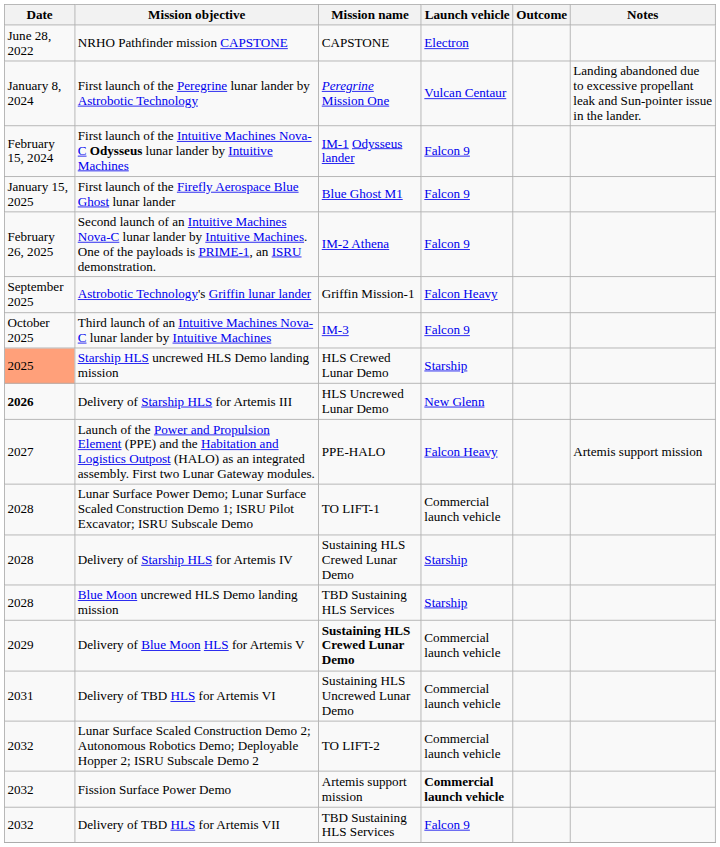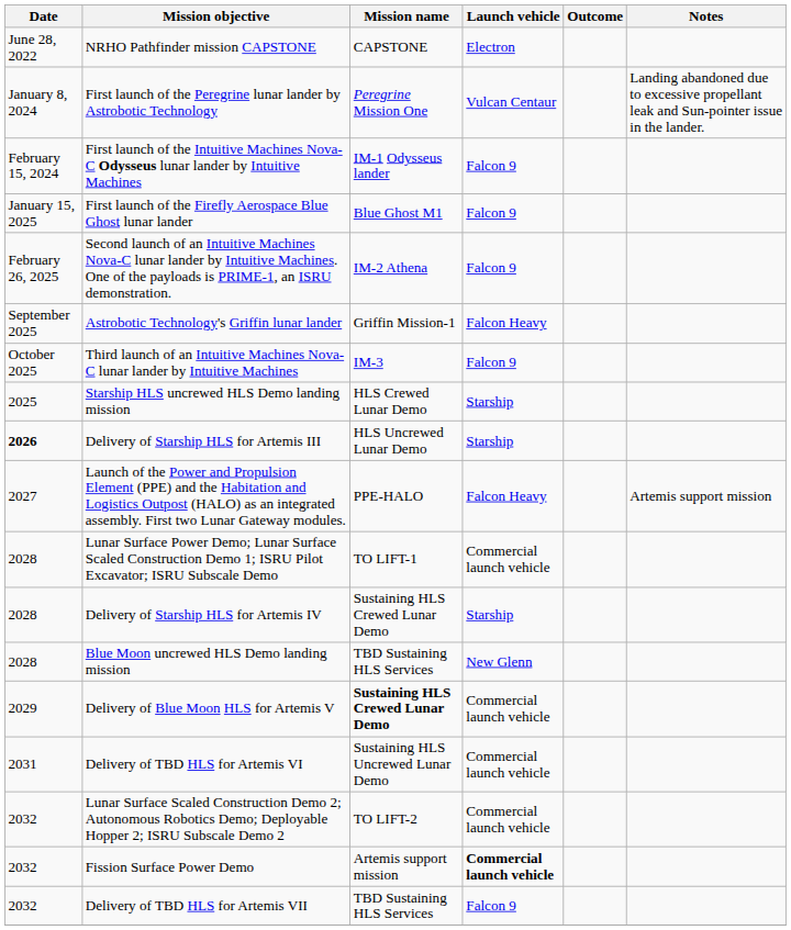Starship HLS uncrewed HLS Demo landing mission | Date: lightsalmon background -> no background
Delivery of Starship HLS for Artemis III | Launch vehicle: New Glenn -> Starship
Blue Moon uncrewed HLS Demo landing mission | Launch vehicle: Starship -> New Glenn
